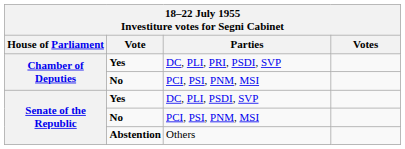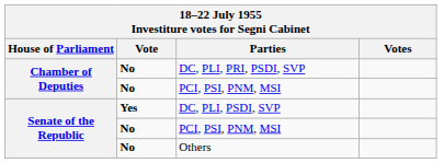DC, PLI, PRI, PSDI, SVP | Vote: Yes -> No
Others | Vote: Abstention -> No
